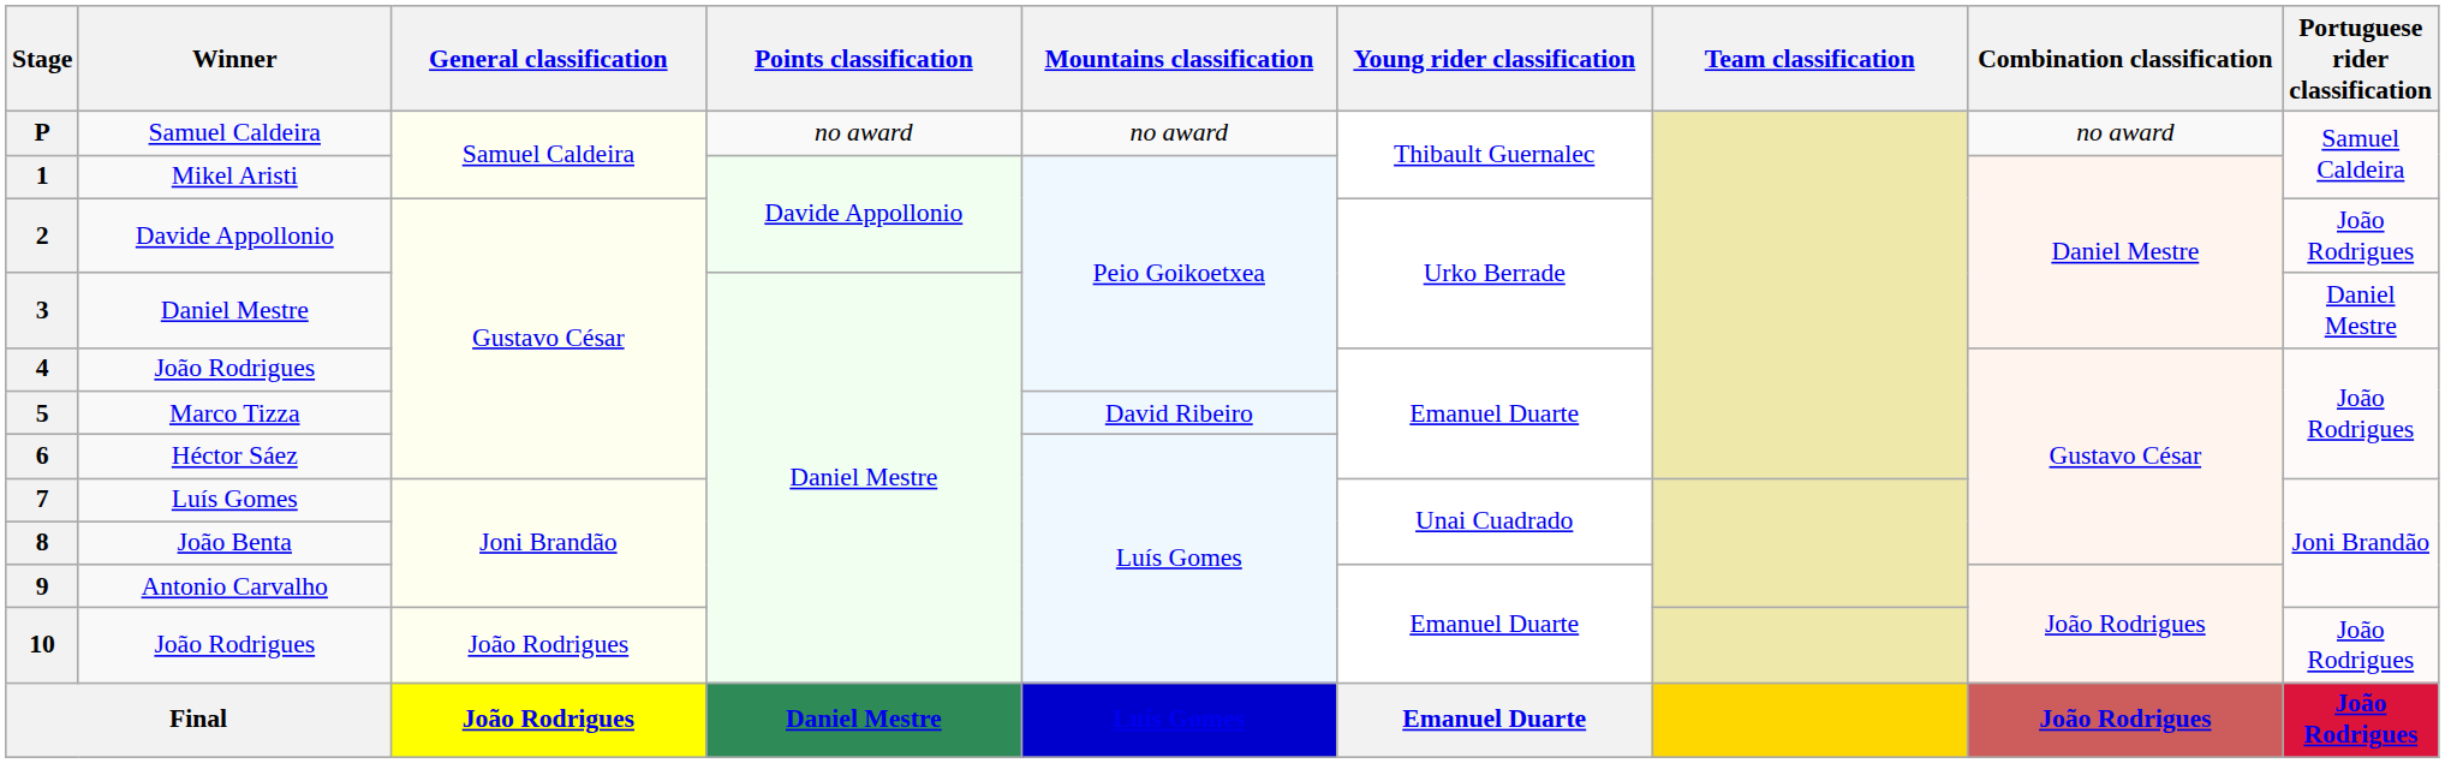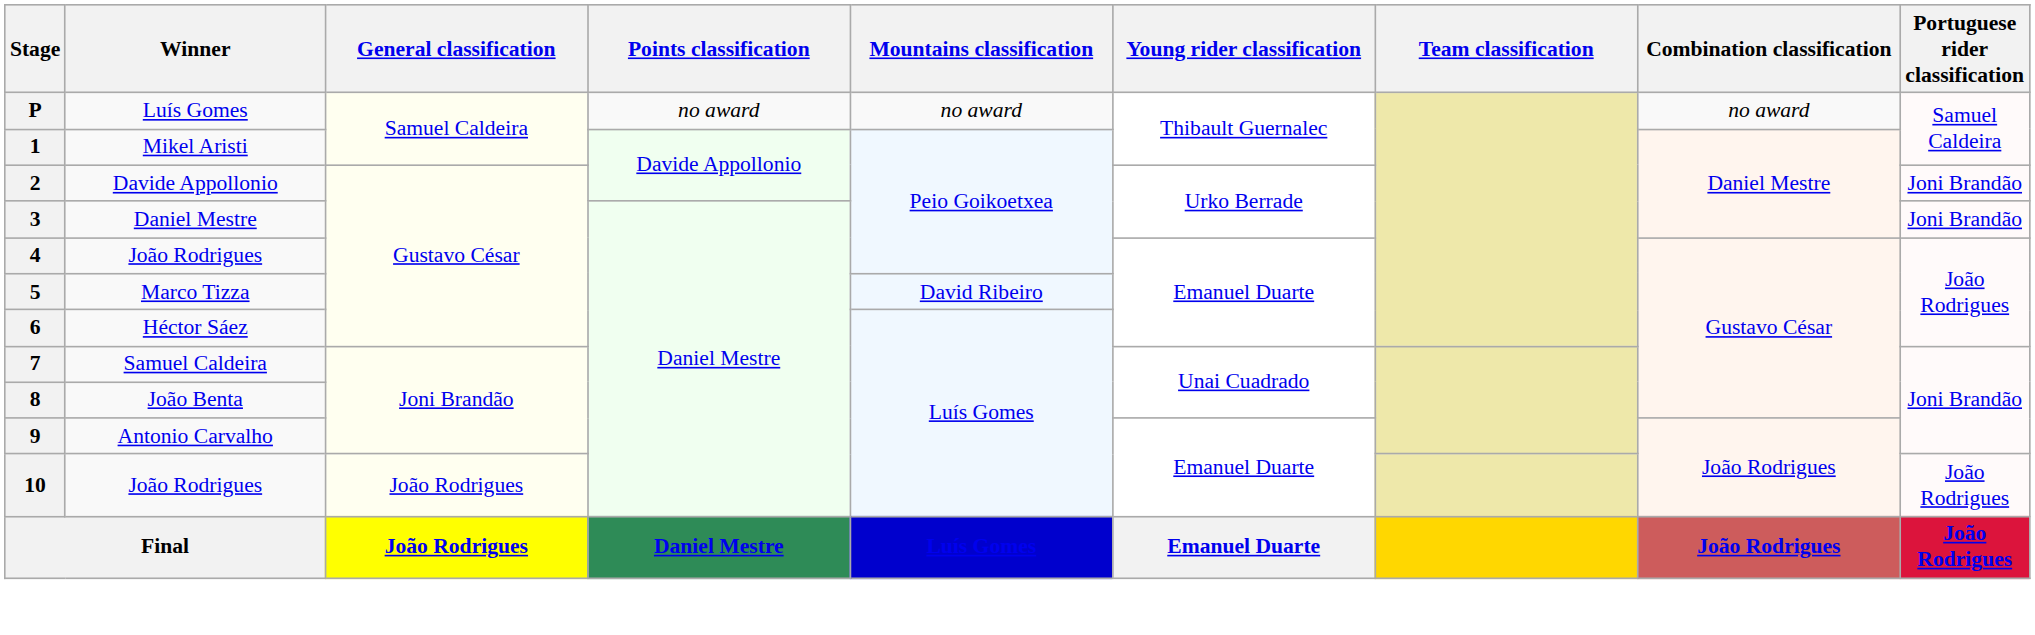P | Winner: Samuel Caldeira -> Luís Gomes
2 | Portuguese rider classification: João Rodrigues -> Joni Brandão
3 | Portuguese rider classification: Daniel Mestre -> Joni Brandão
7 | Winner: Luís Gomes -> Samuel Caldeira
